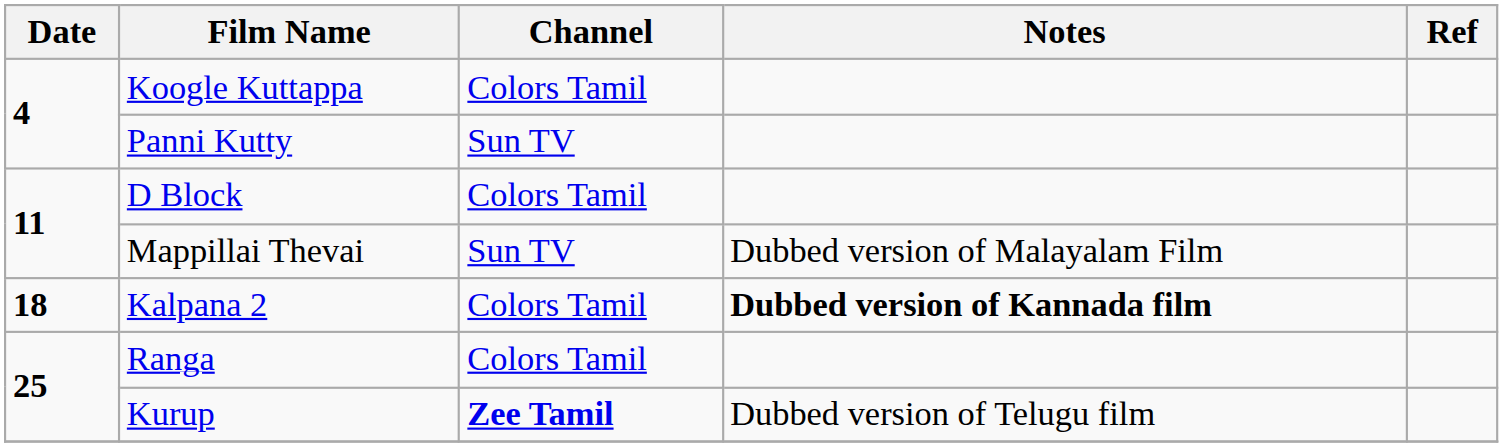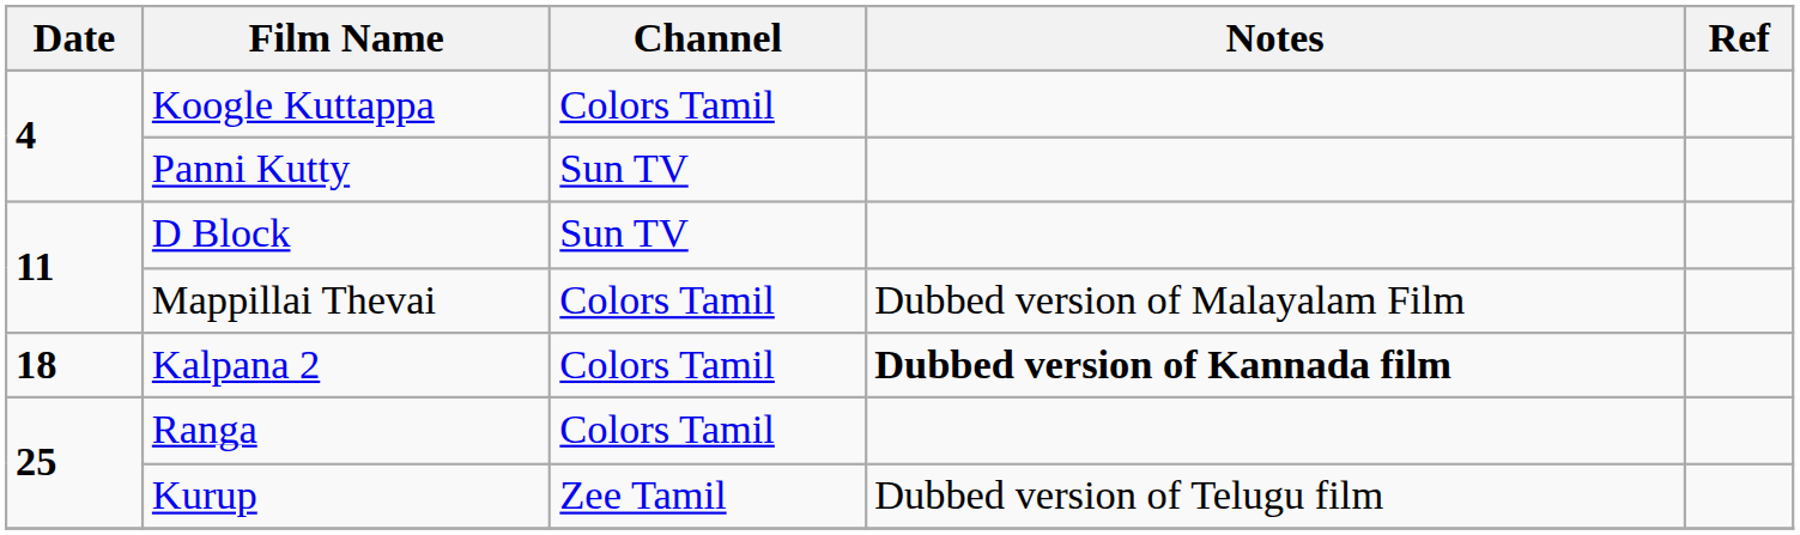D Block | Channel: Colors Tamil -> Sun TV
Mappillai Thevai | Channel: Sun TV -> Colors Tamil
Kurup | Channel: bold -> normal
